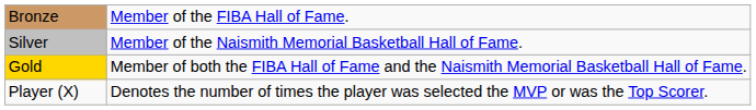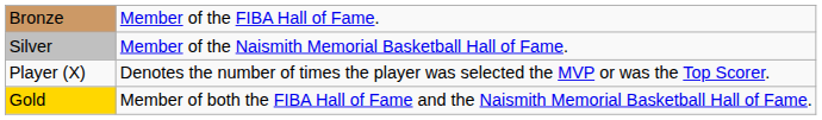rows swapped: Gold <-> Player (X)
